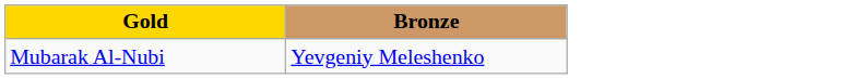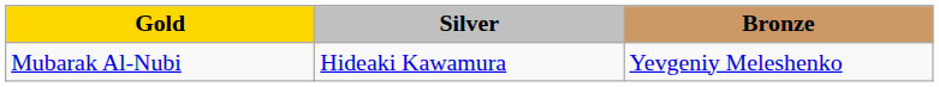+ column: Silver | Hideaki Kawamura
